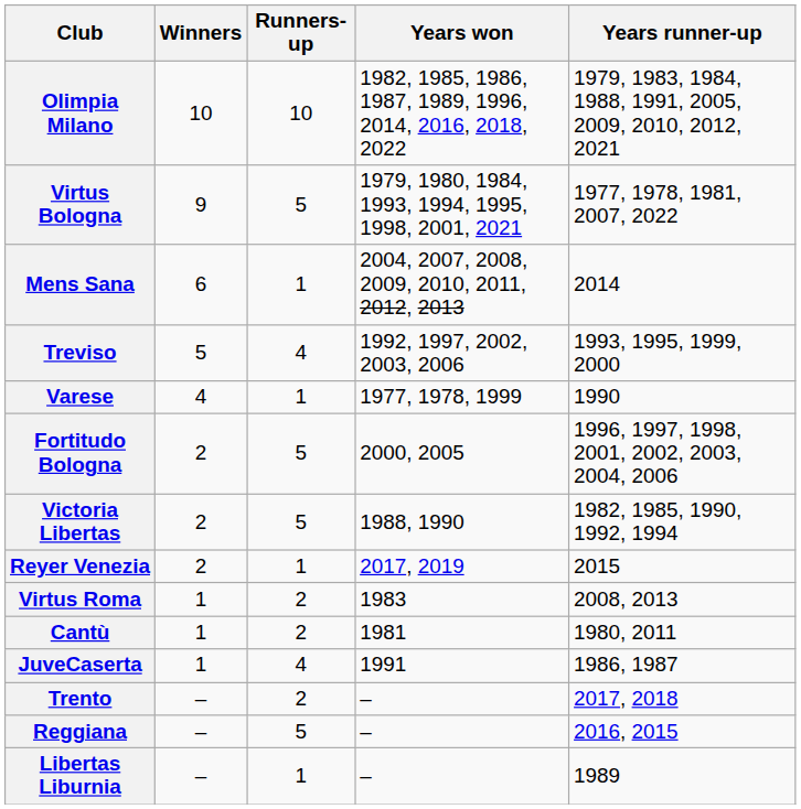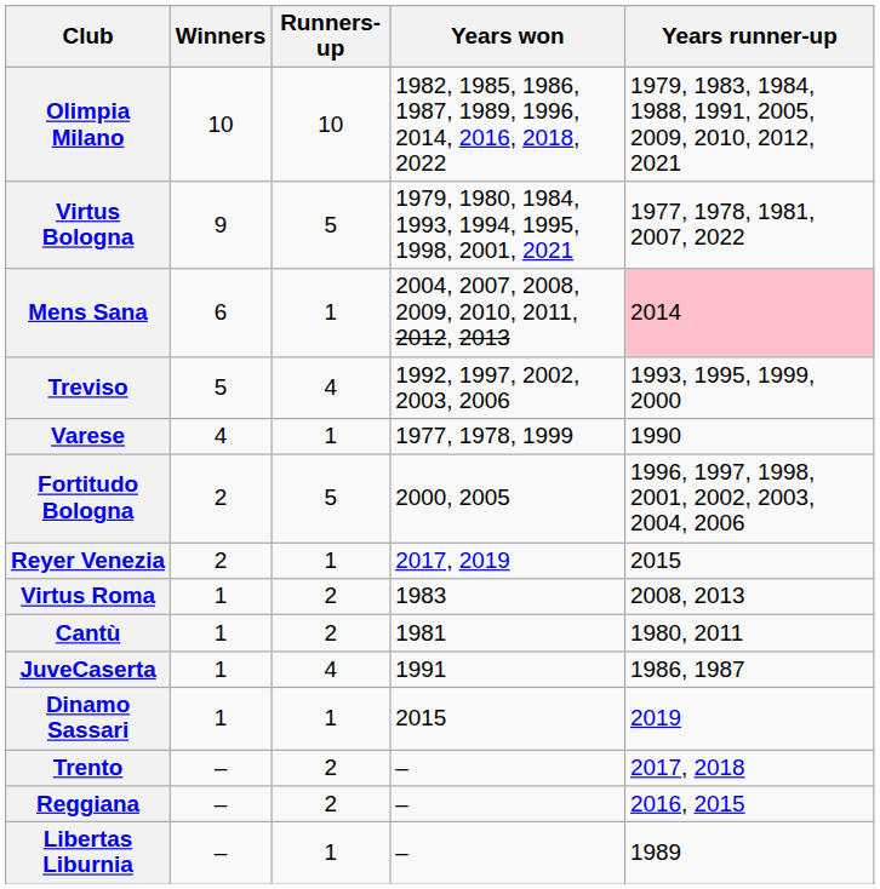Mens Sana | Years runner-up: no background -> pink background
- row: Victoria Libertas | 2 | 5 | 1988, 1990 | 1982, 1985, 1990, 1992, 1994
+ row: Dinamo Sassari | 1 | 1 | 2015 | 2019
Reggiana | Runners-up: 5 -> 2
